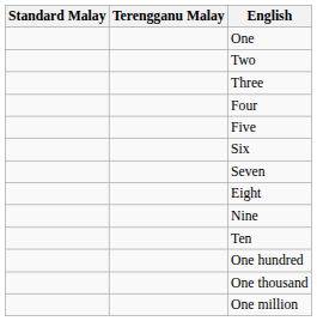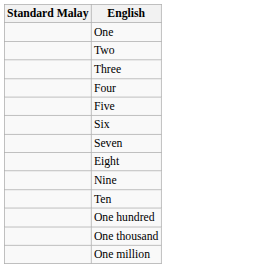- column: Terengganu Malay
